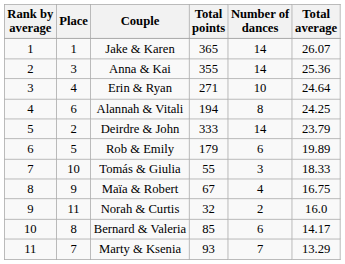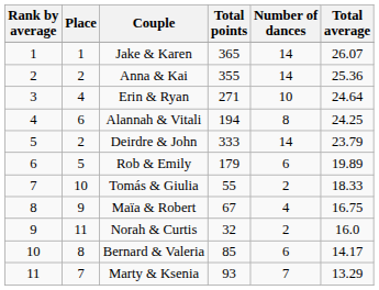Anna & Kai | Place: 3 -> 2
Tomás & Giulia | Number of dances: 3 -> 2
